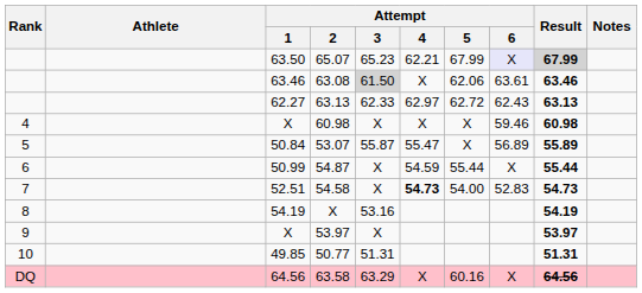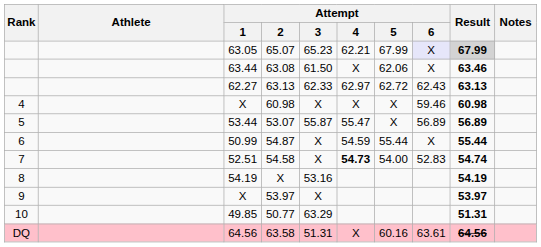65.07 | Attempt / 1: 63.50 -> 63.05
63.08 | Attempt / 1: 63.46 -> 63.44
63.08 | Attempt / 3: lightgrey background -> no background
63.08 | Attempt / 6: 63.61 -> X
53.07 | Attempt / 1: 50.84 -> 53.44
53.07 | Result: 55.89 -> 56.89
54.58 | Result: 54.73 -> 54.74
50.77 | Attempt / 3: 51.31 -> 63.29
63.58 | Attempt / 3: 63.29 -> 51.31
63.58 | Attempt / 6: X -> 63.61
